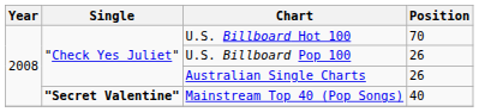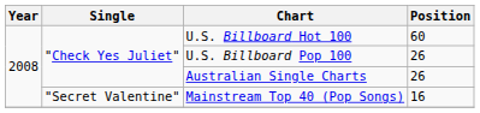U.S. Billboard Hot 100 | Position: 70 -> 60
Mainstream Top 40 (Pop Songs) | Single: bold -> normal
Mainstream Top 40 (Pop Songs) | Position: 40 -> 16
